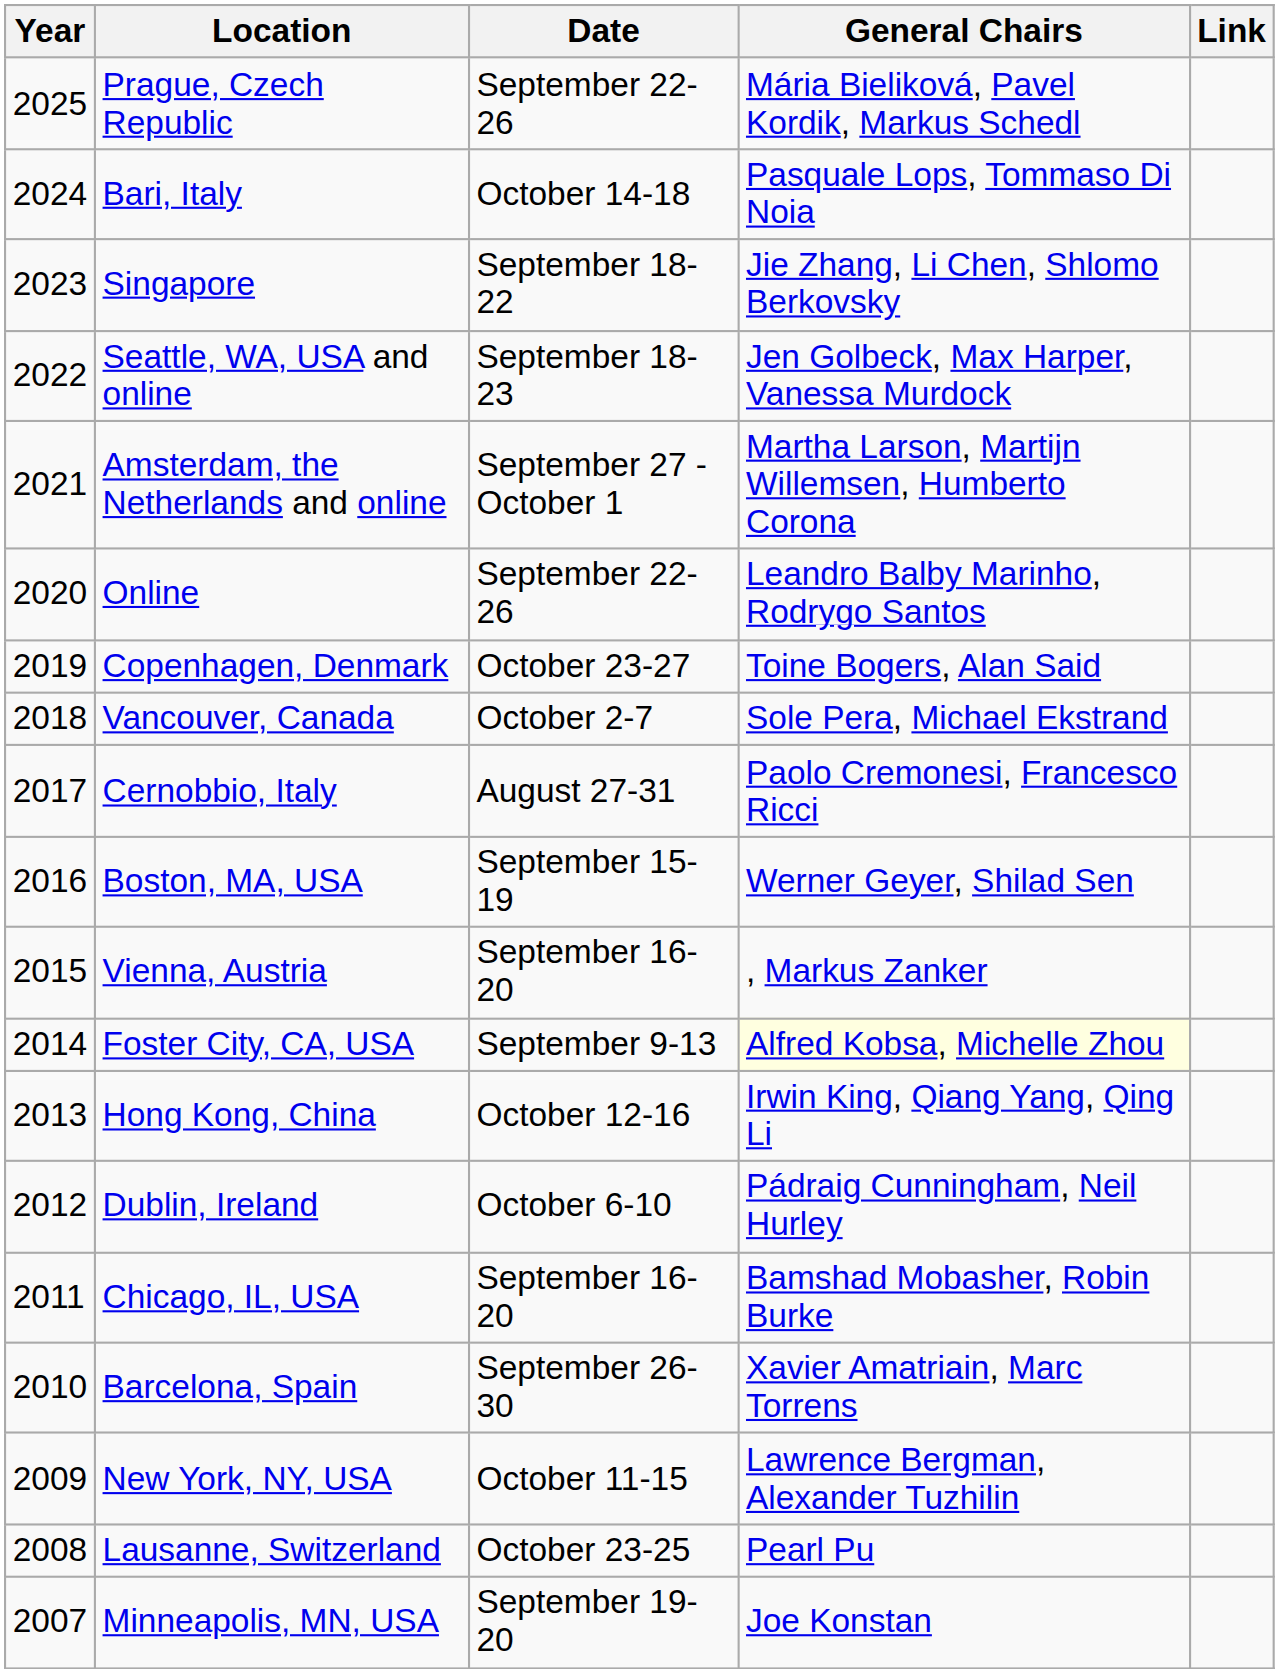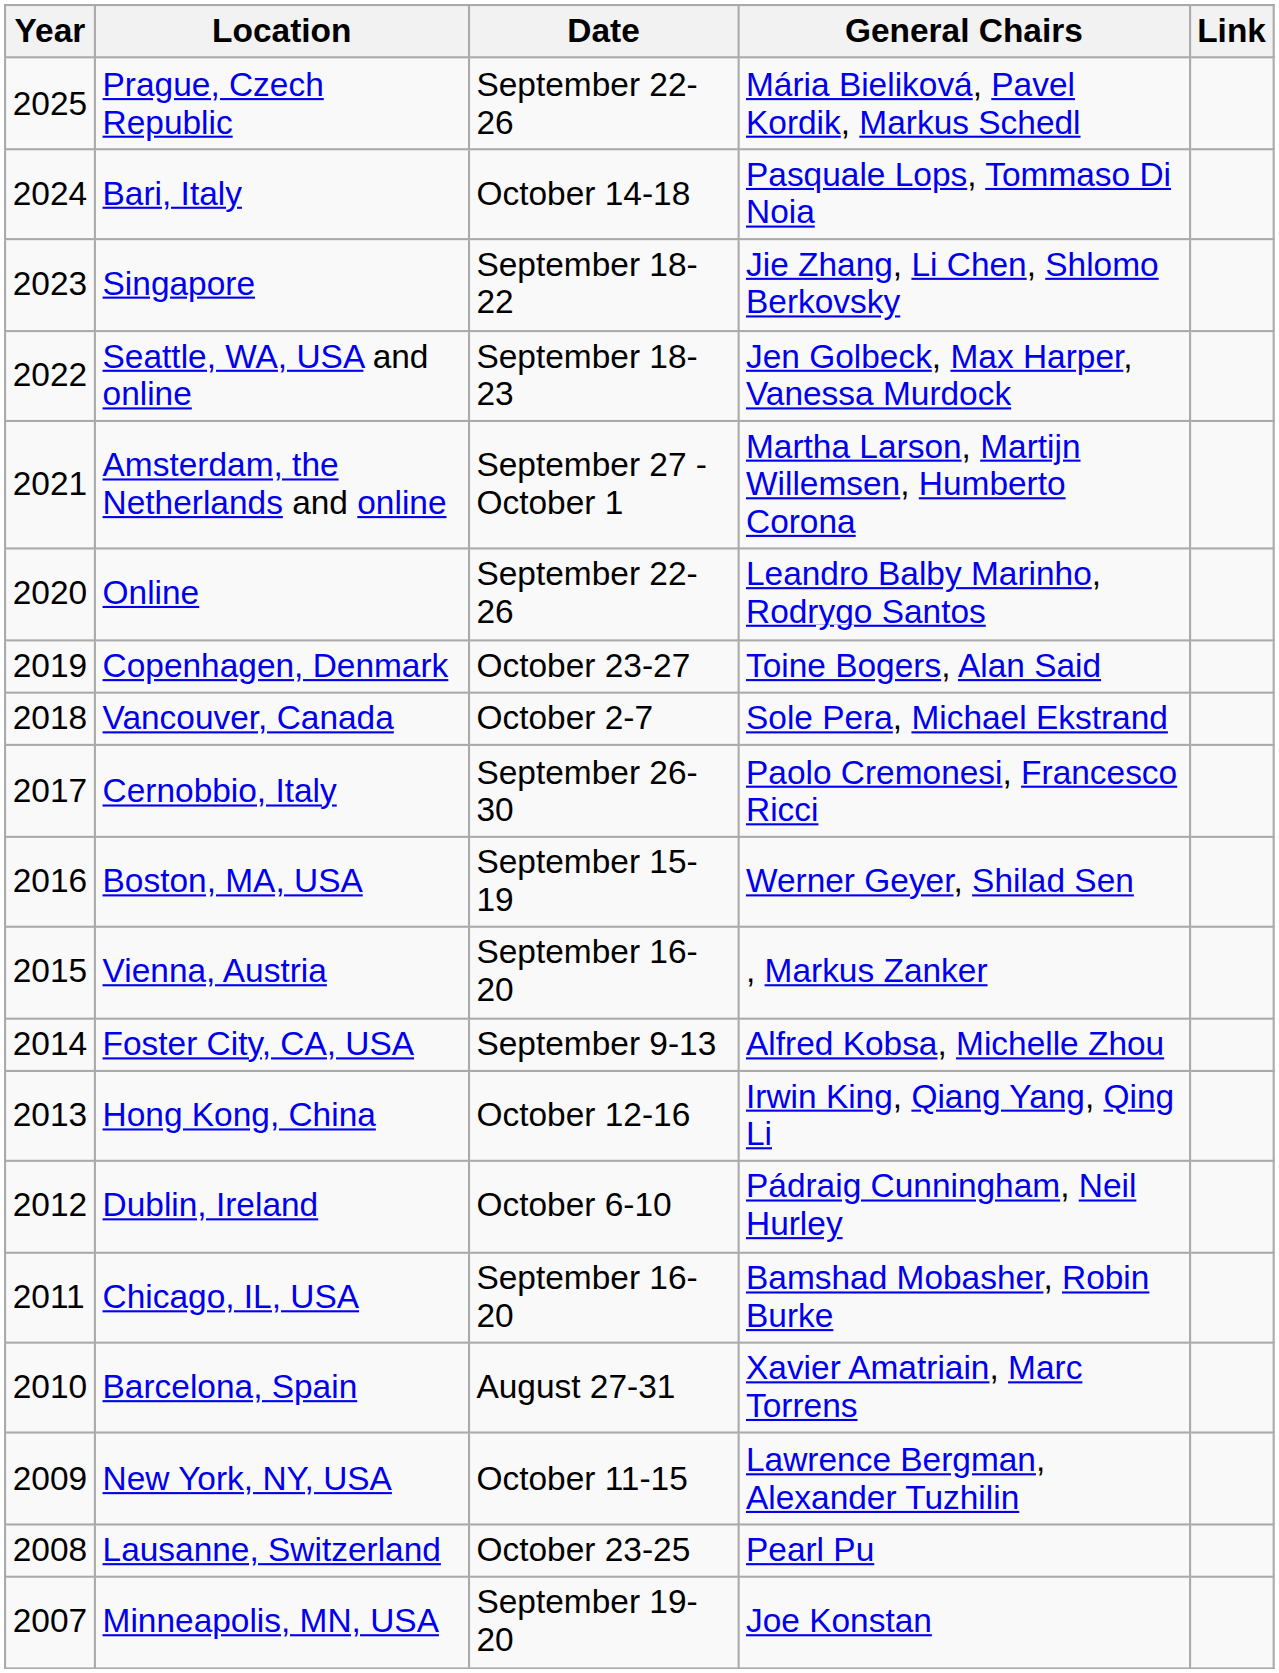Cernobbio, Italy | Date: August 27-31 -> September 26-30
Foster City, CA, USA | General Chairs: lightyellow background -> no background
Barcelona, Spain | Date: September 26-30 -> August 27-31
